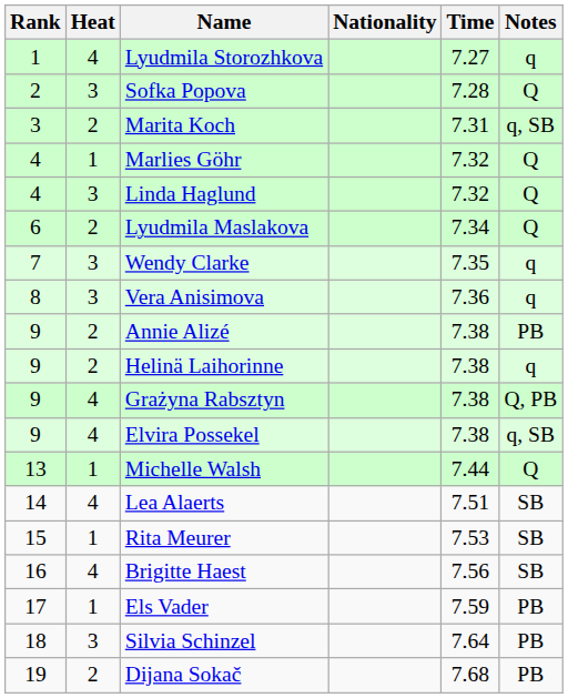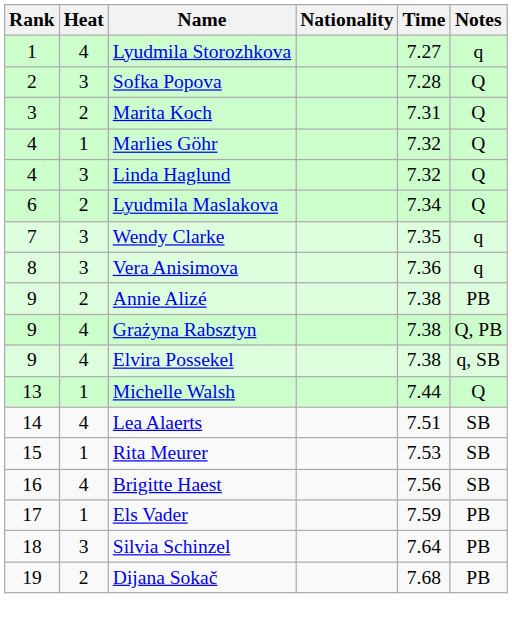Marita Koch | Notes: q, SB -> Q
- row: 9 | 2 | Helinä Laihorinne | 7.38 | q
